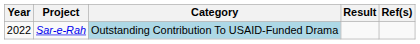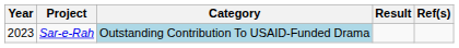Sar-e-Rah | Year: 2022 -> 2023
